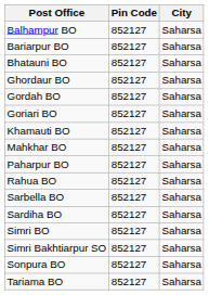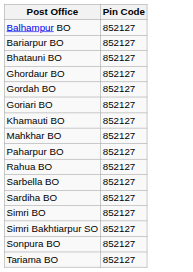- column: City | Saharsa | Saharsa | Saharsa | Saharsa | Saharsa | Saharsa | Saharsa | Saharsa | Saharsa | Saharsa | Saharsa | Saharsa | Saharsa | Saharsa | Saharsa | Saharsa
